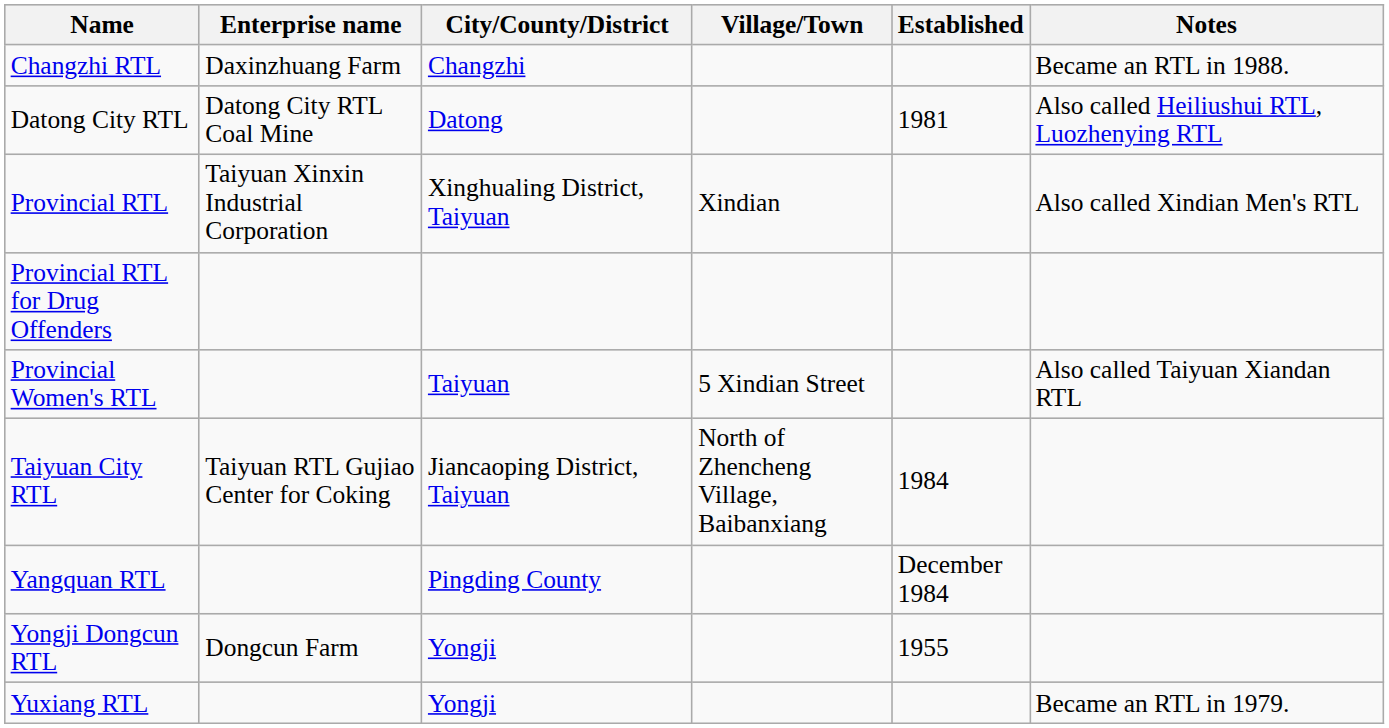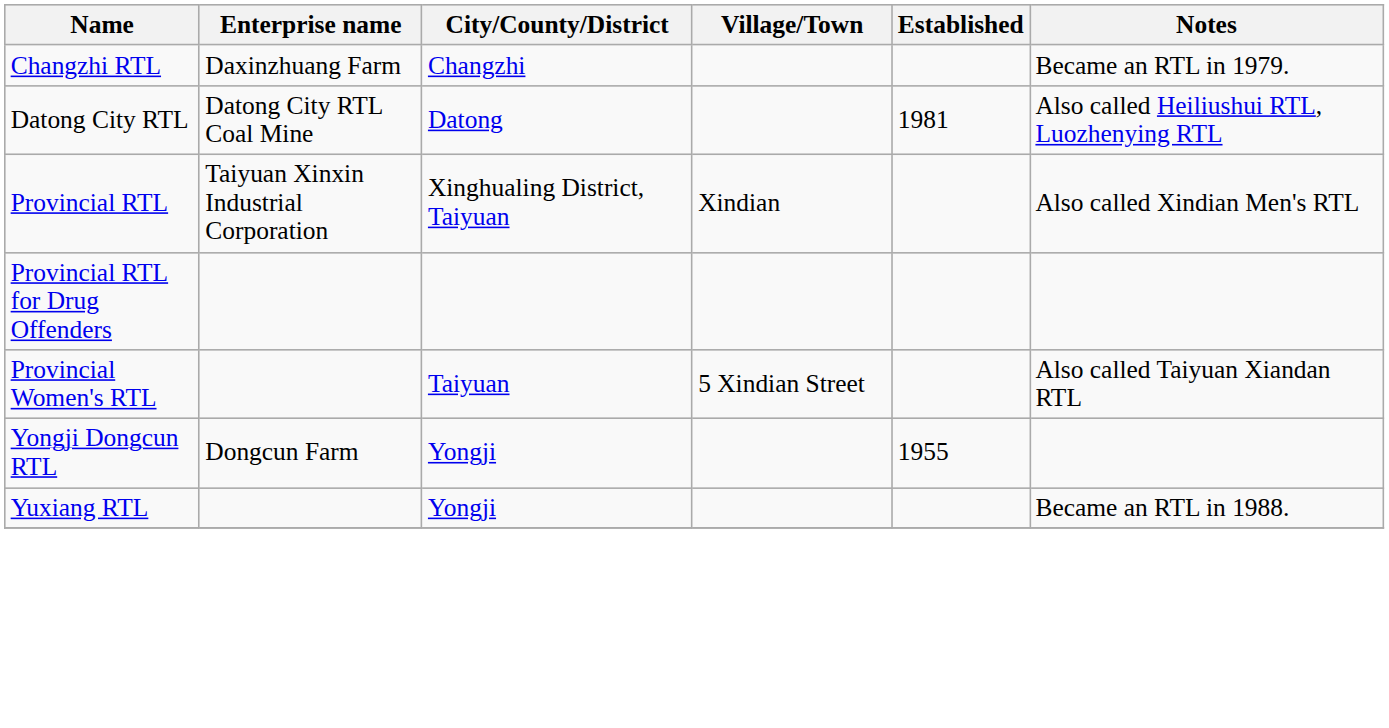Changzhi RTL | Notes: Became an RTL in 1988. -> Became an RTL in 1979.
- row: Taiyuan City RTL | Taiyuan RTL Gujiao Center for Coking | Jiancaoping District, Taiyuan | North of Zhencheng Village, Baibanxiang | 1984
- row: Yangquan RTL | Pingding County | December 1984
Yuxiang RTL | Notes: Became an RTL in 1979. -> Became an RTL in 1988.
